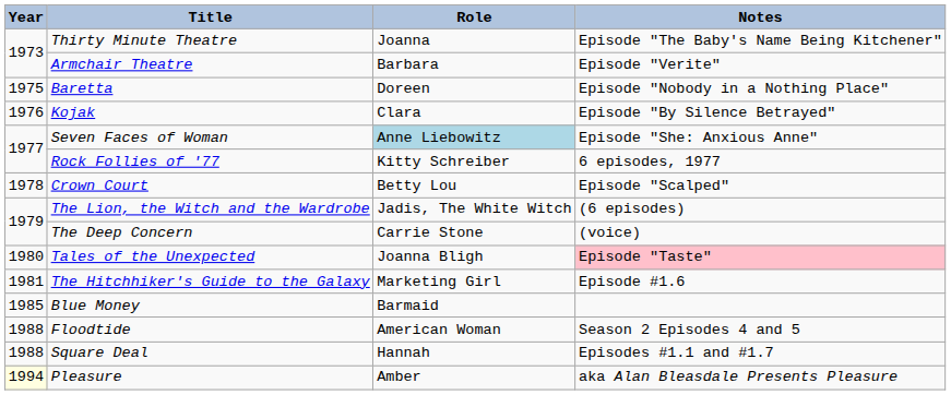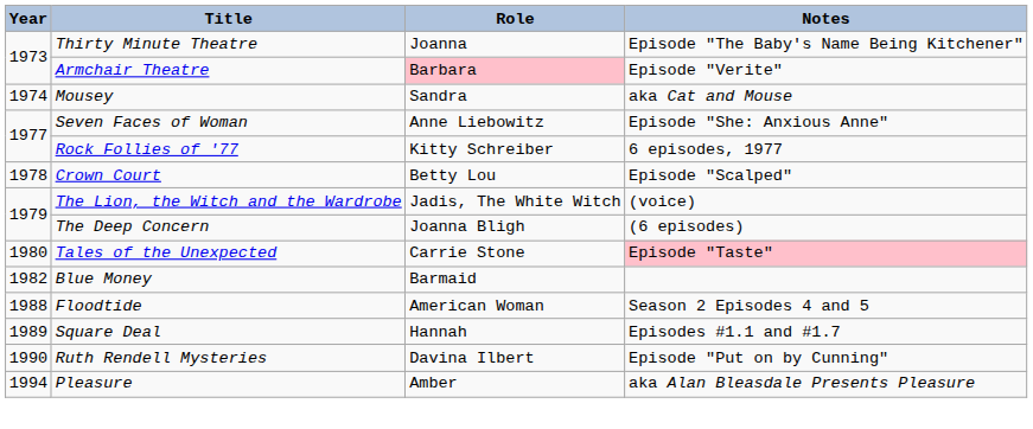Armchair Theatre | Role: no background -> pink background
+ row: 1974 | Mousey | Sandra | aka Cat and Mouse
- row: 1975 | Baretta | Doreen | Episode "Nobody in a Nothing Place"
- row: 1976 | Kojak | Clara | Episode "By Silence Betrayed"
Seven Faces of Woman | Role: lightblue background -> no background
The Lion, the Witch and the Wardrobe | Notes: (6 episodes) -> (voice)
The Deep Concern | Role: Carrie Stone -> Joanna Bligh
The Deep Concern | Notes: (voice) -> (6 episodes)
Tales of the Unexpected | Role: Joanna Bligh -> Carrie Stone
- row: 1981 | The Hitchhiker's Guide to the Galaxy | Marketing Girl | Episode #1.6
Blue Money | Year: 1985 -> 1982
Square Deal | Year: 1988 -> 1989
+ row: 1990 | Ruth Rendell Mysteries | Davina Ilbert | Episode "Put on by Cunning"
Pleasure | Year: lightyellow background -> no background
